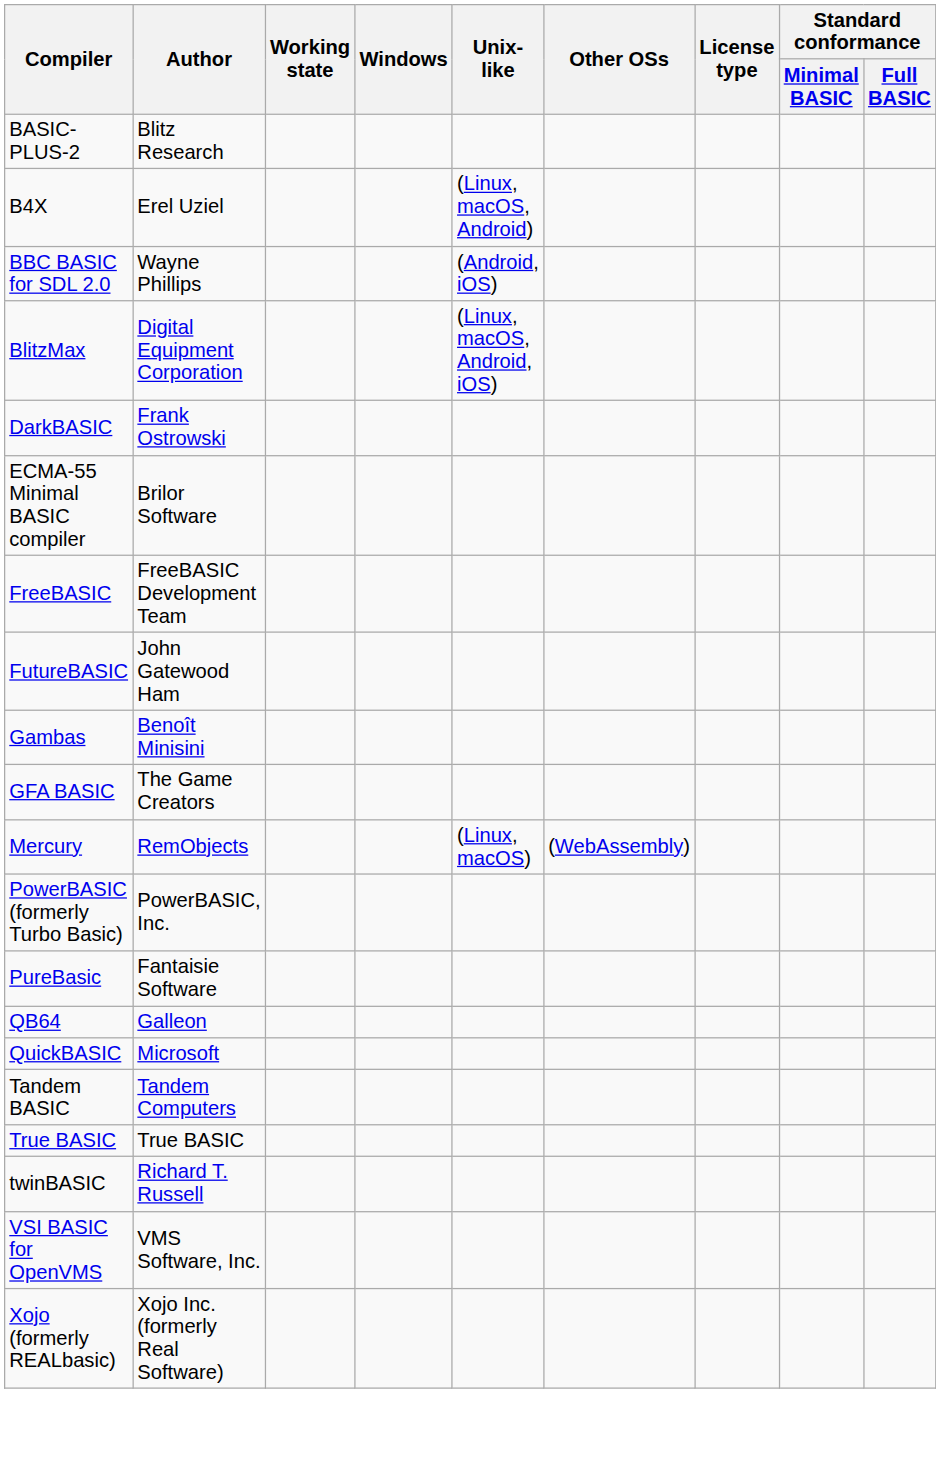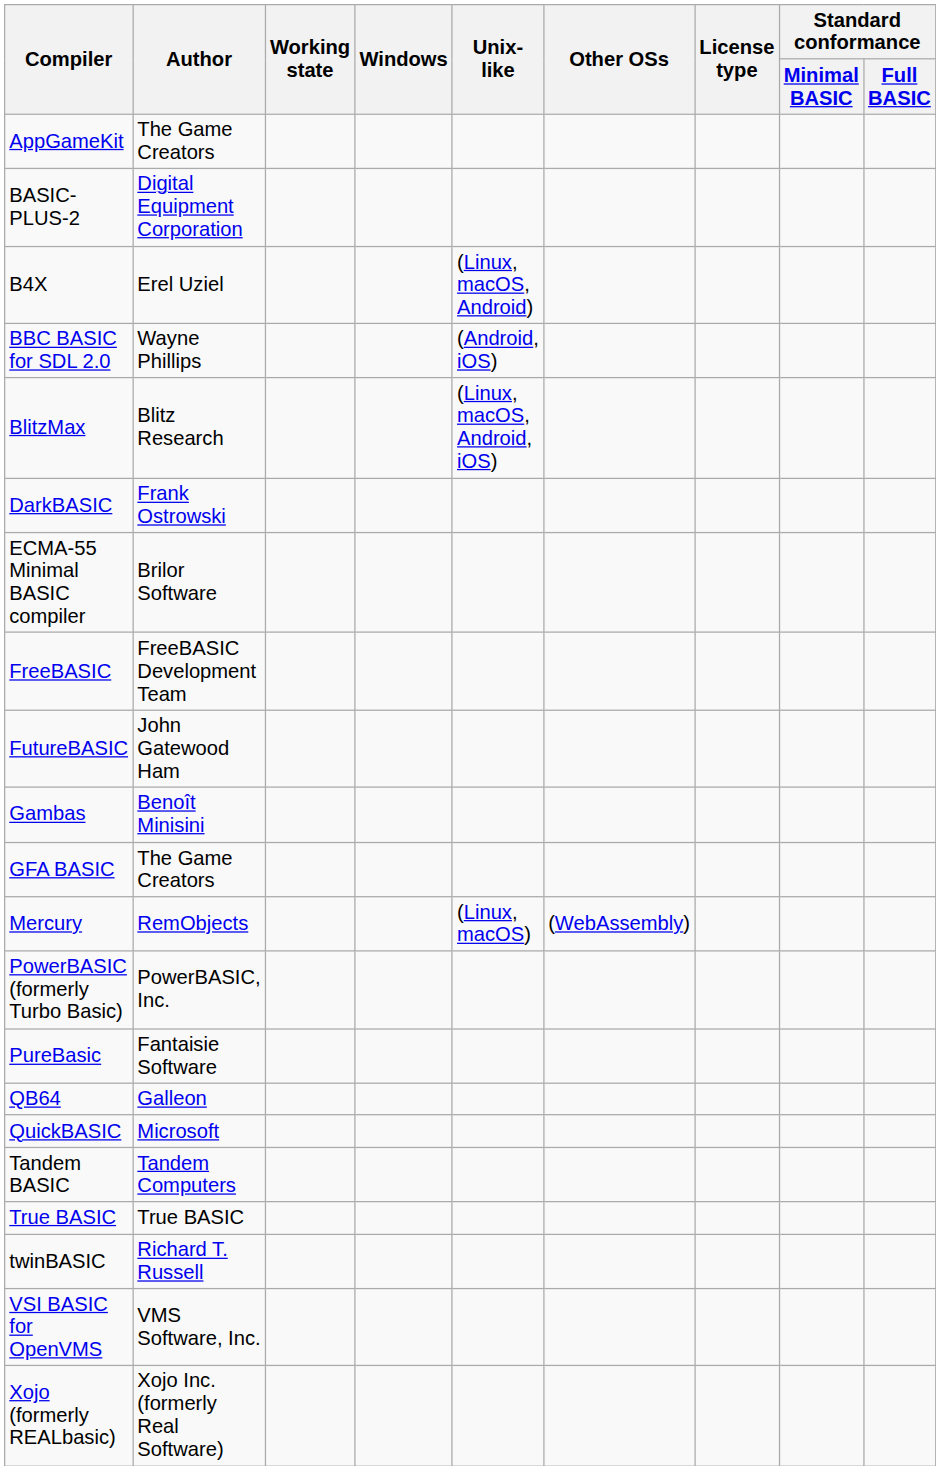+ row: AppGameKit | The Game Creators
BASIC-PLUS-2 | Author: Blitz Research -> Digital Equipment Corporation
BlitzMax | Author: Digital Equipment Corporation -> Blitz Research
